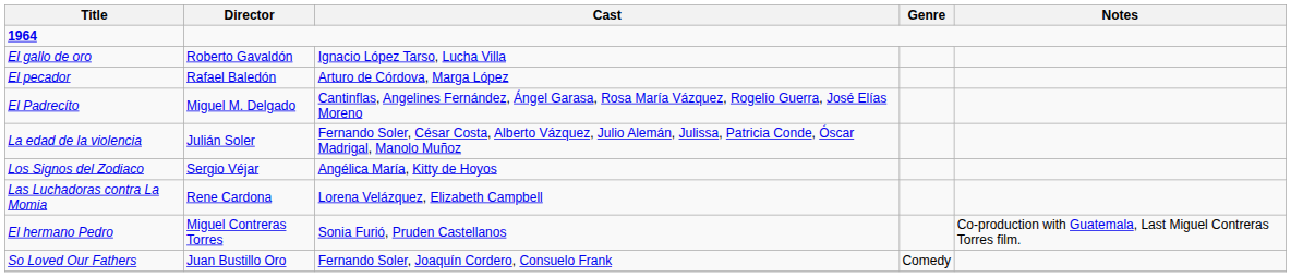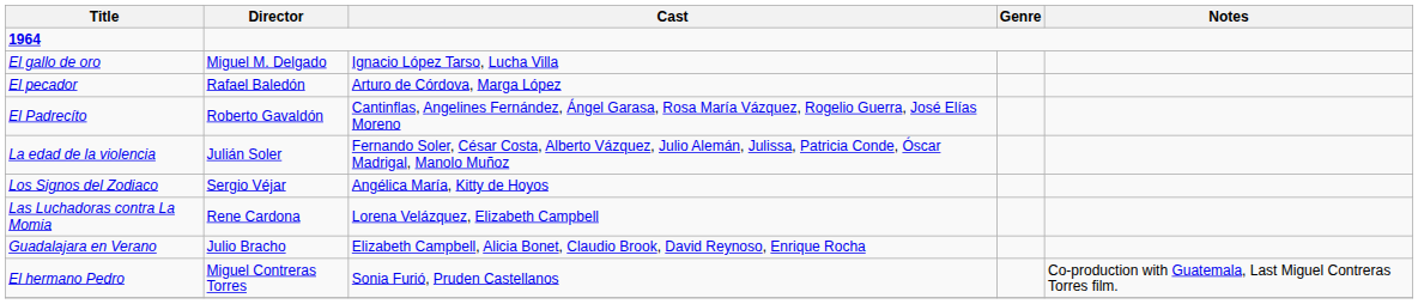El gallo de oro | Director: Roberto Gavaldón -> Miguel M. Delgado
El Padrecíto | Director: Miguel M. Delgado -> Roberto Gavaldón
+ row: Guadalajara en Verano | Julio Bracho | Elizabeth Campbell, Alicia Bonet, Claudio Brook, David Reynoso, Enrique Rocha
- row: So Loved Our Fathers | Juan Bustillo Oro | Fernando Soler, Joaquín Cordero, Consuelo Frank | Comedy
